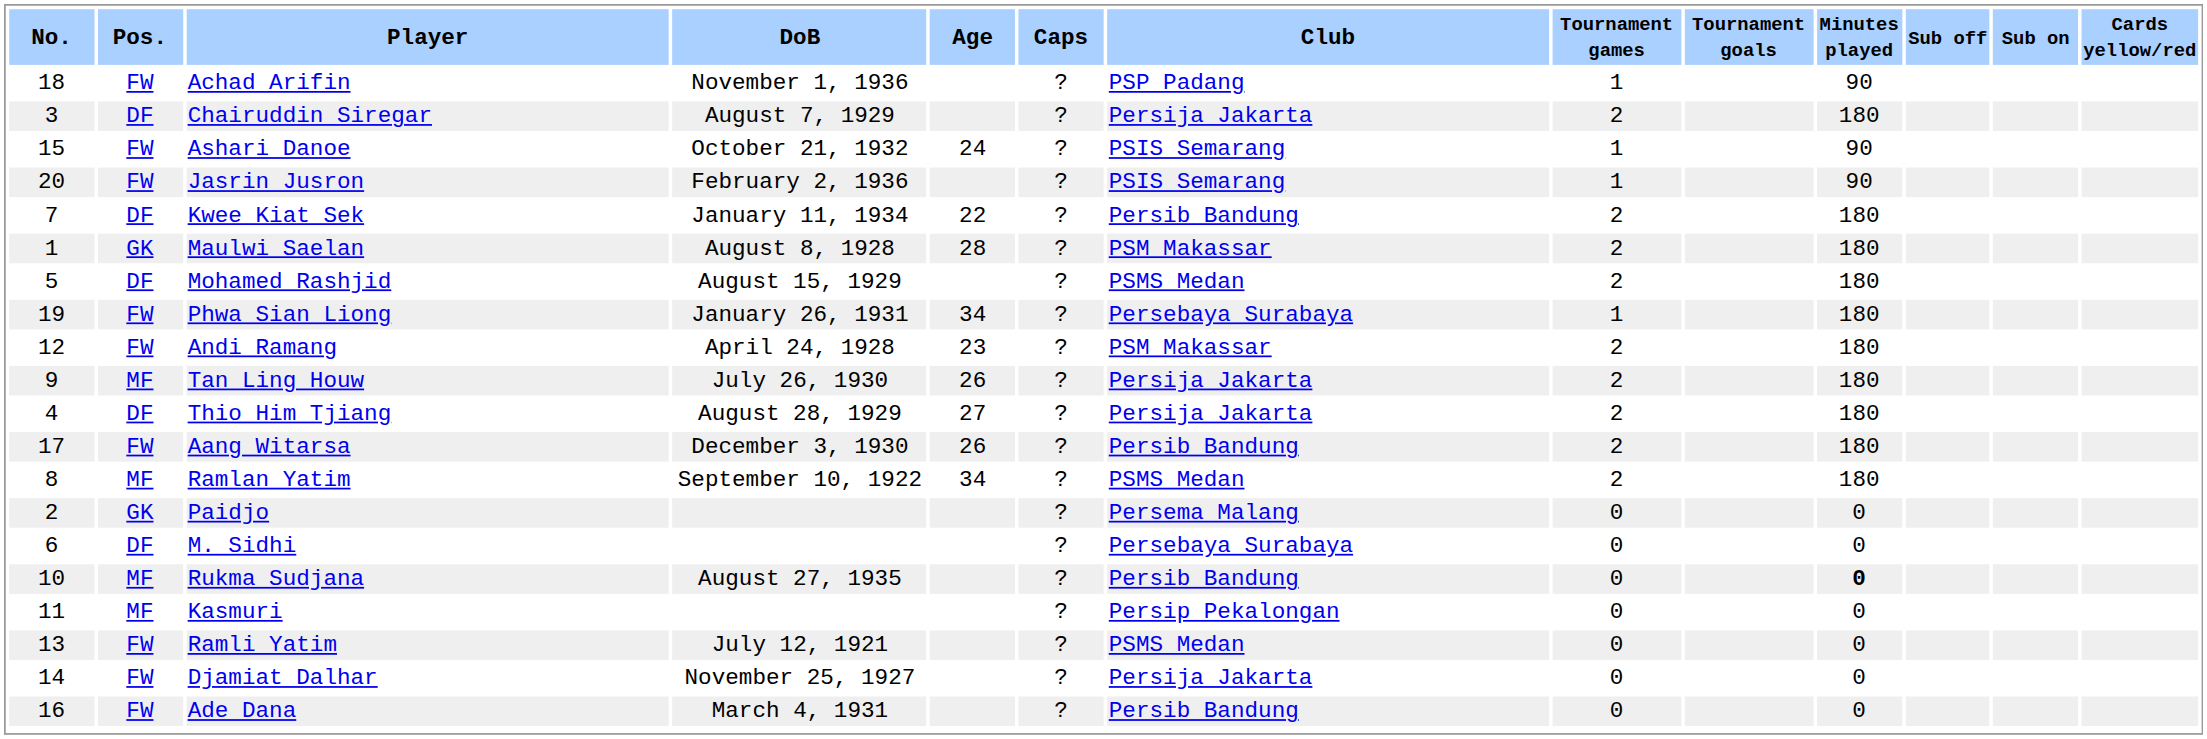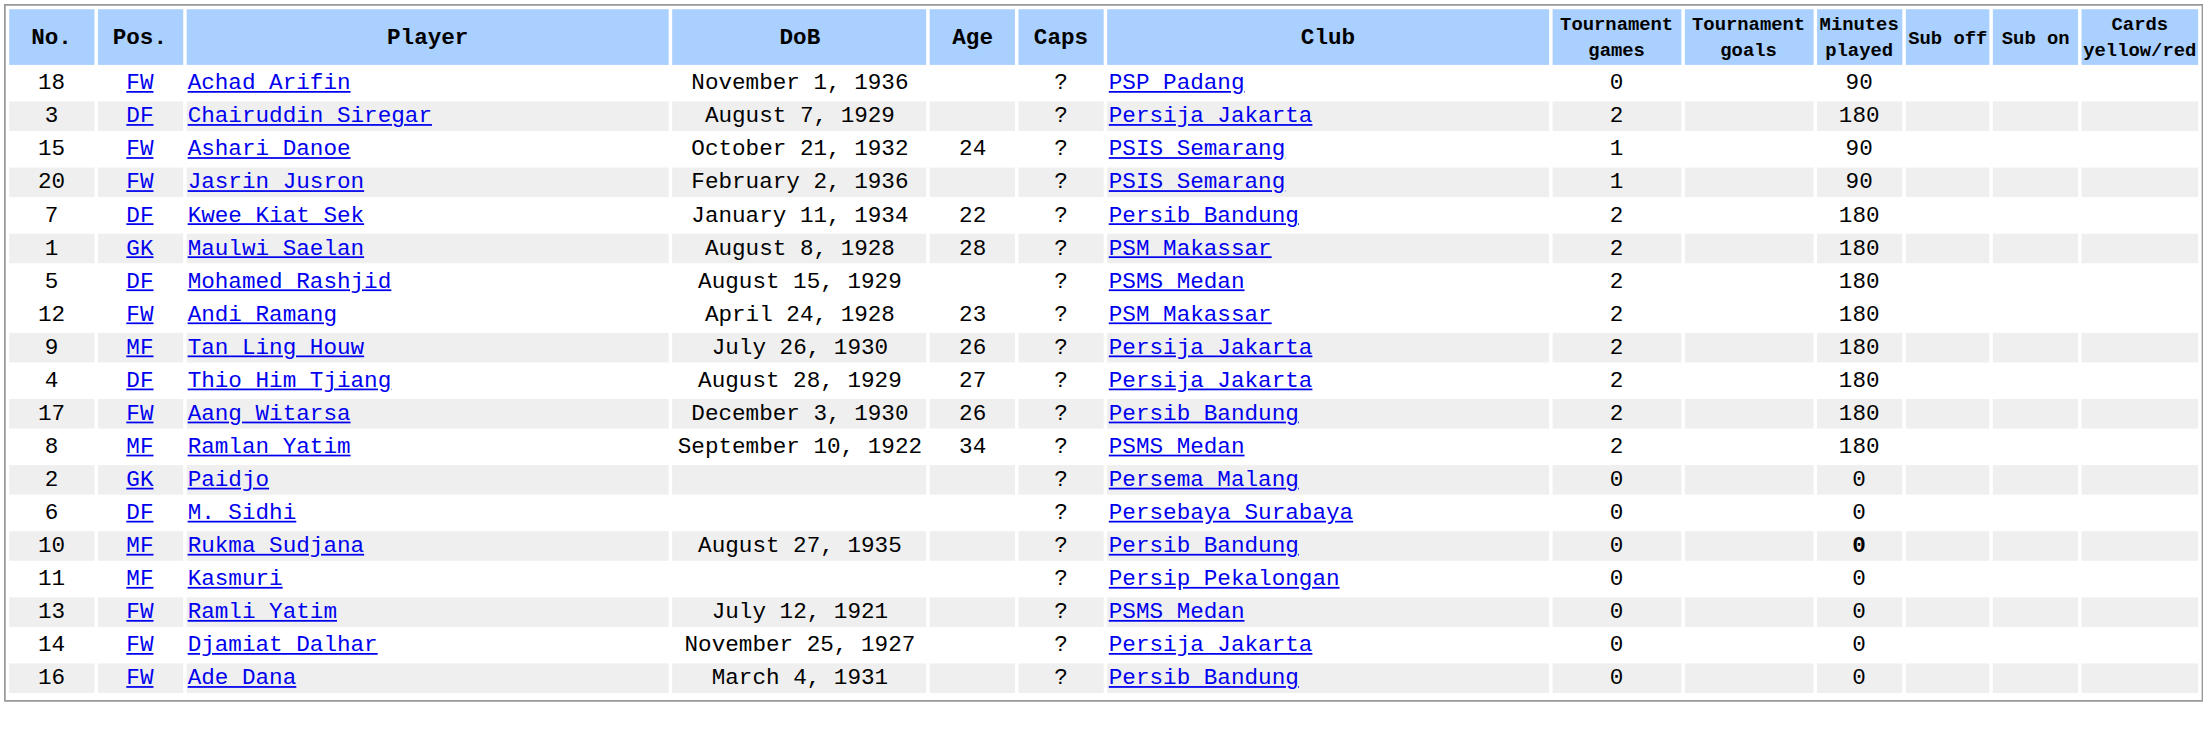Achad Arifin | Tournament games: 1 -> 0
- row: 19 | FW | Phwa Sian Liong | January 26, 1931 | 34 | ? | Persebaya Surabaya | 1 | 180
